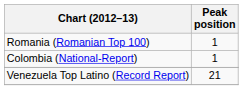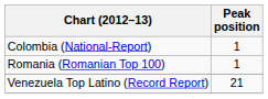rows swapped: Colombia (National-Report) <-> Romania (Romanian Top 100)
